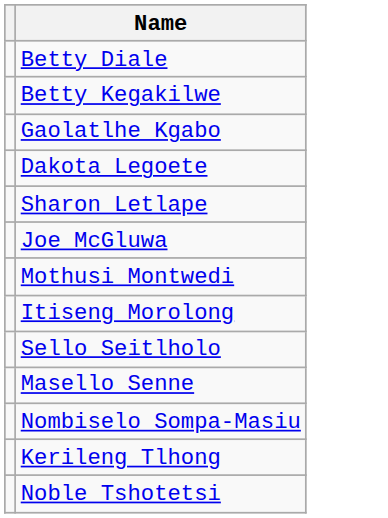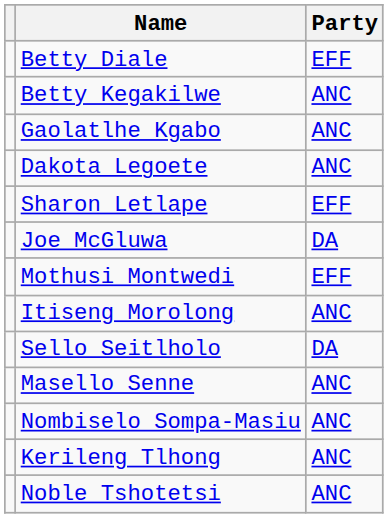+ column: Party | EFF | ANC | ANC | ANC | EFF | DA | EFF | ANC | DA | ANC | ANC | ANC | ANC
